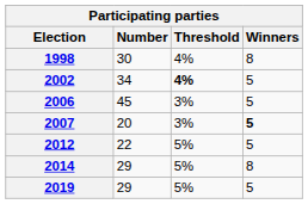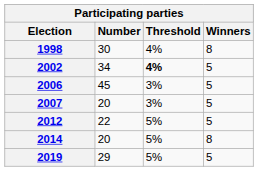2007 | Winners: bold -> normal
2014 | Number: 29 -> 20
